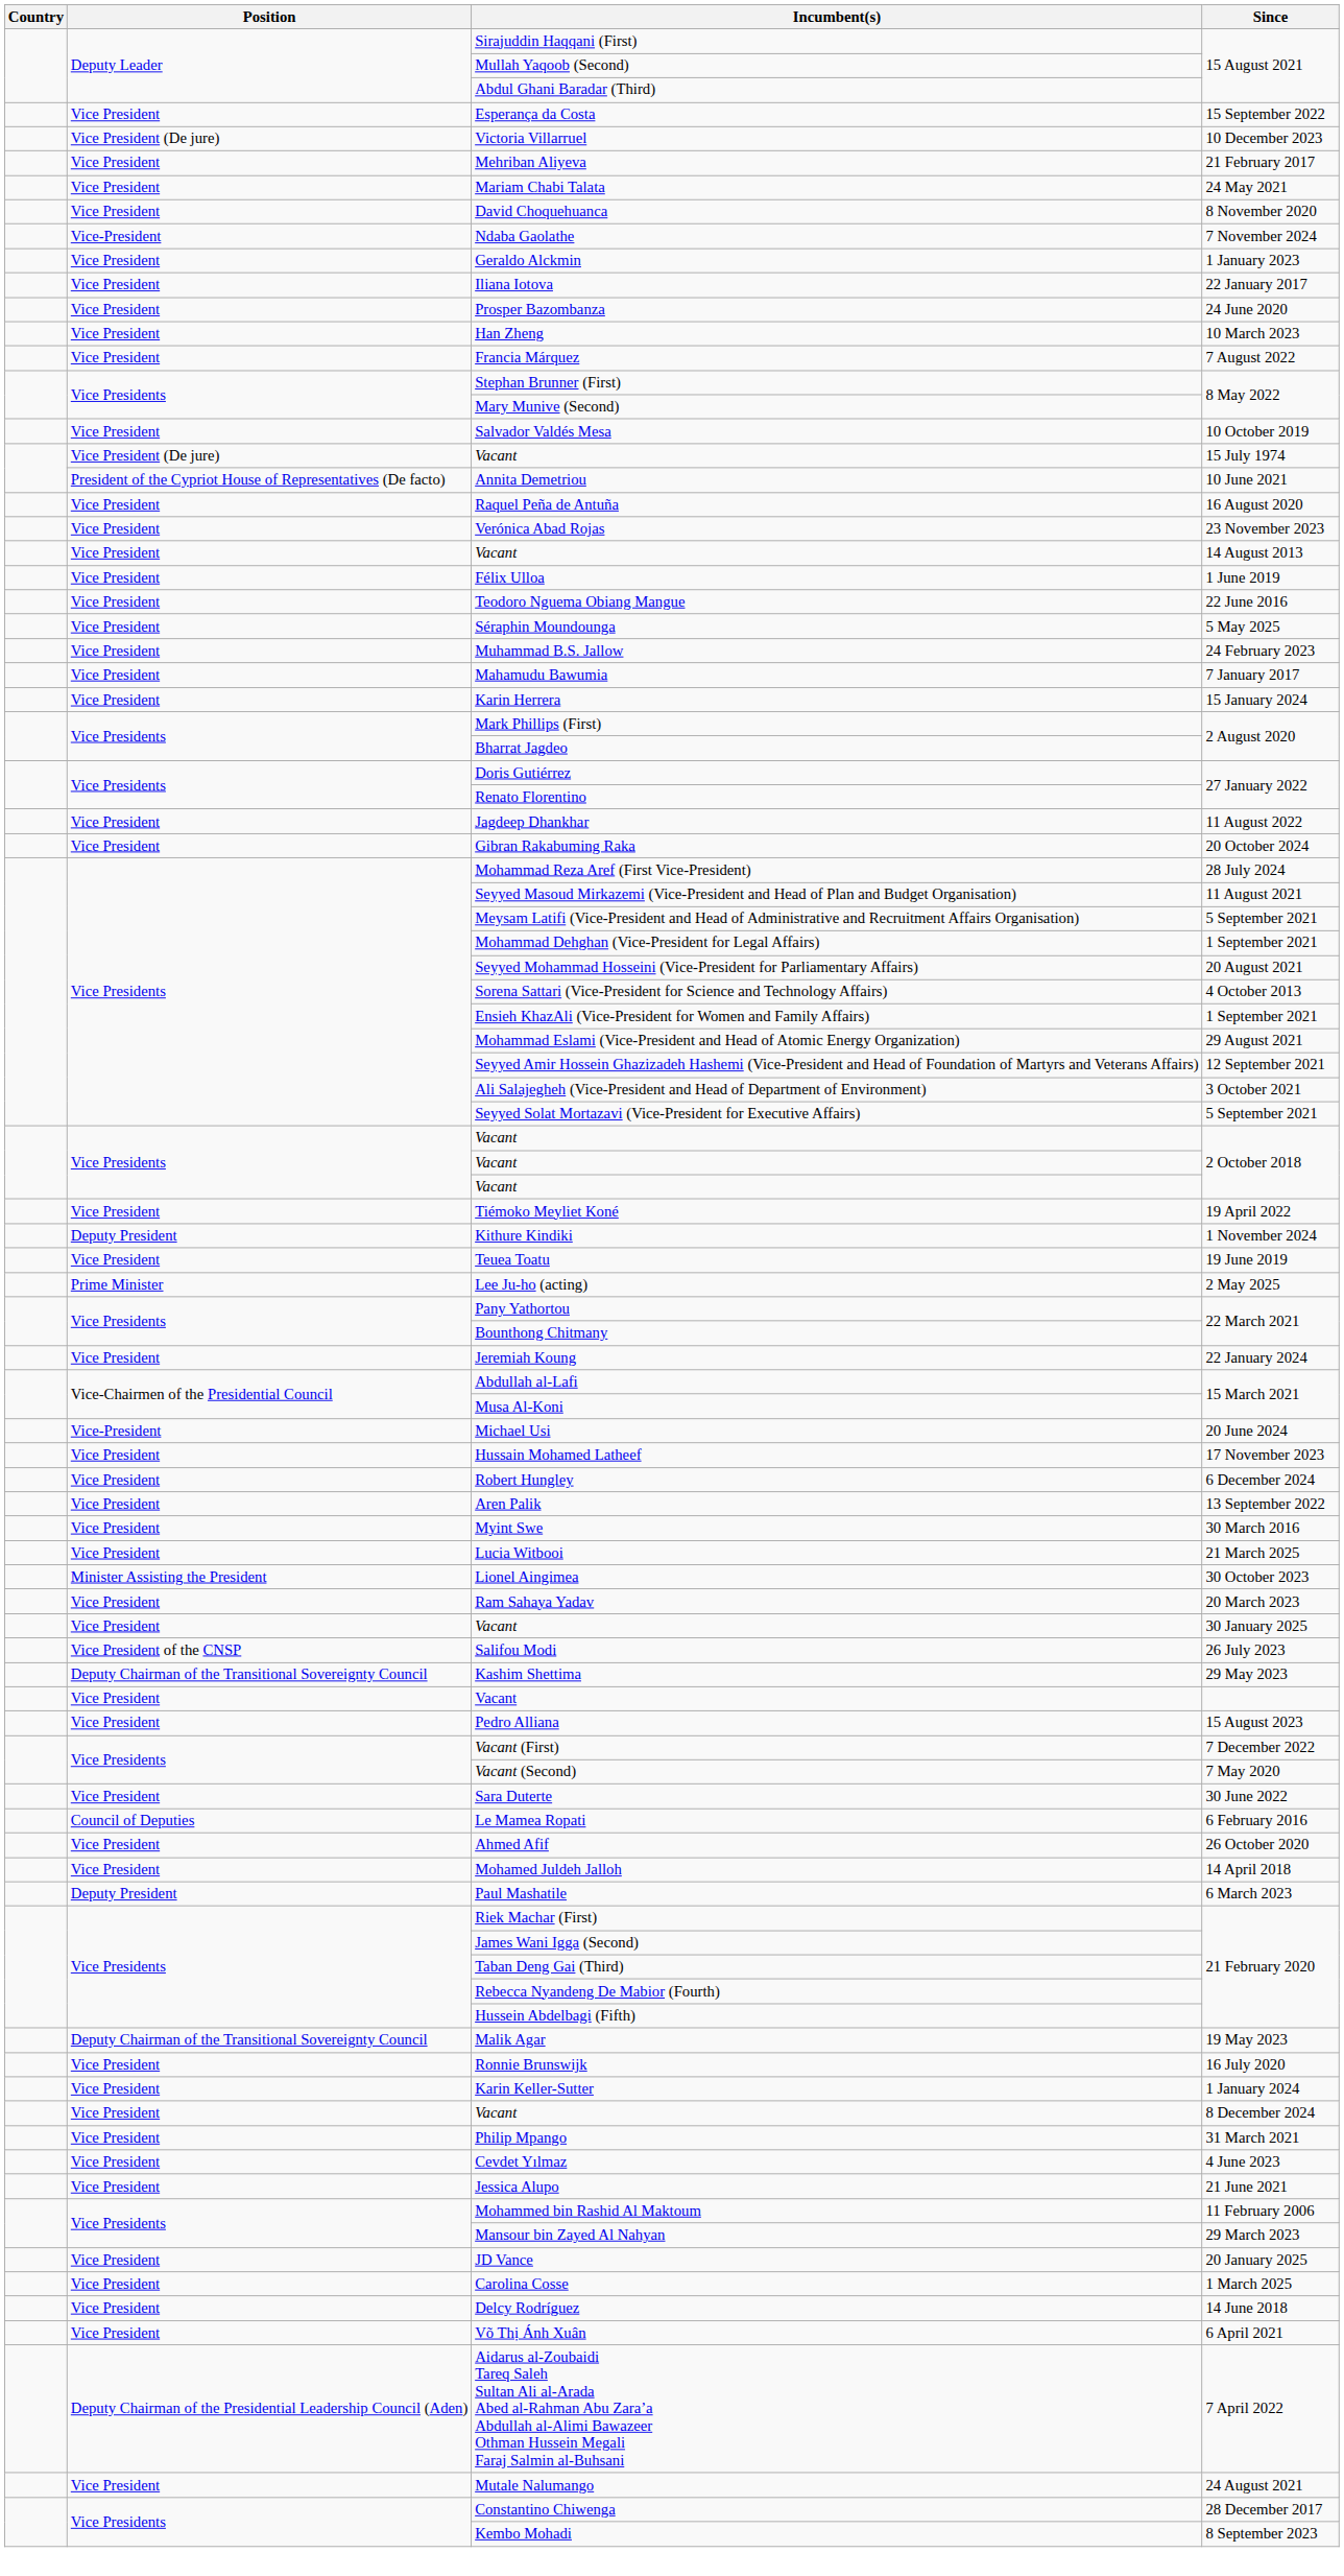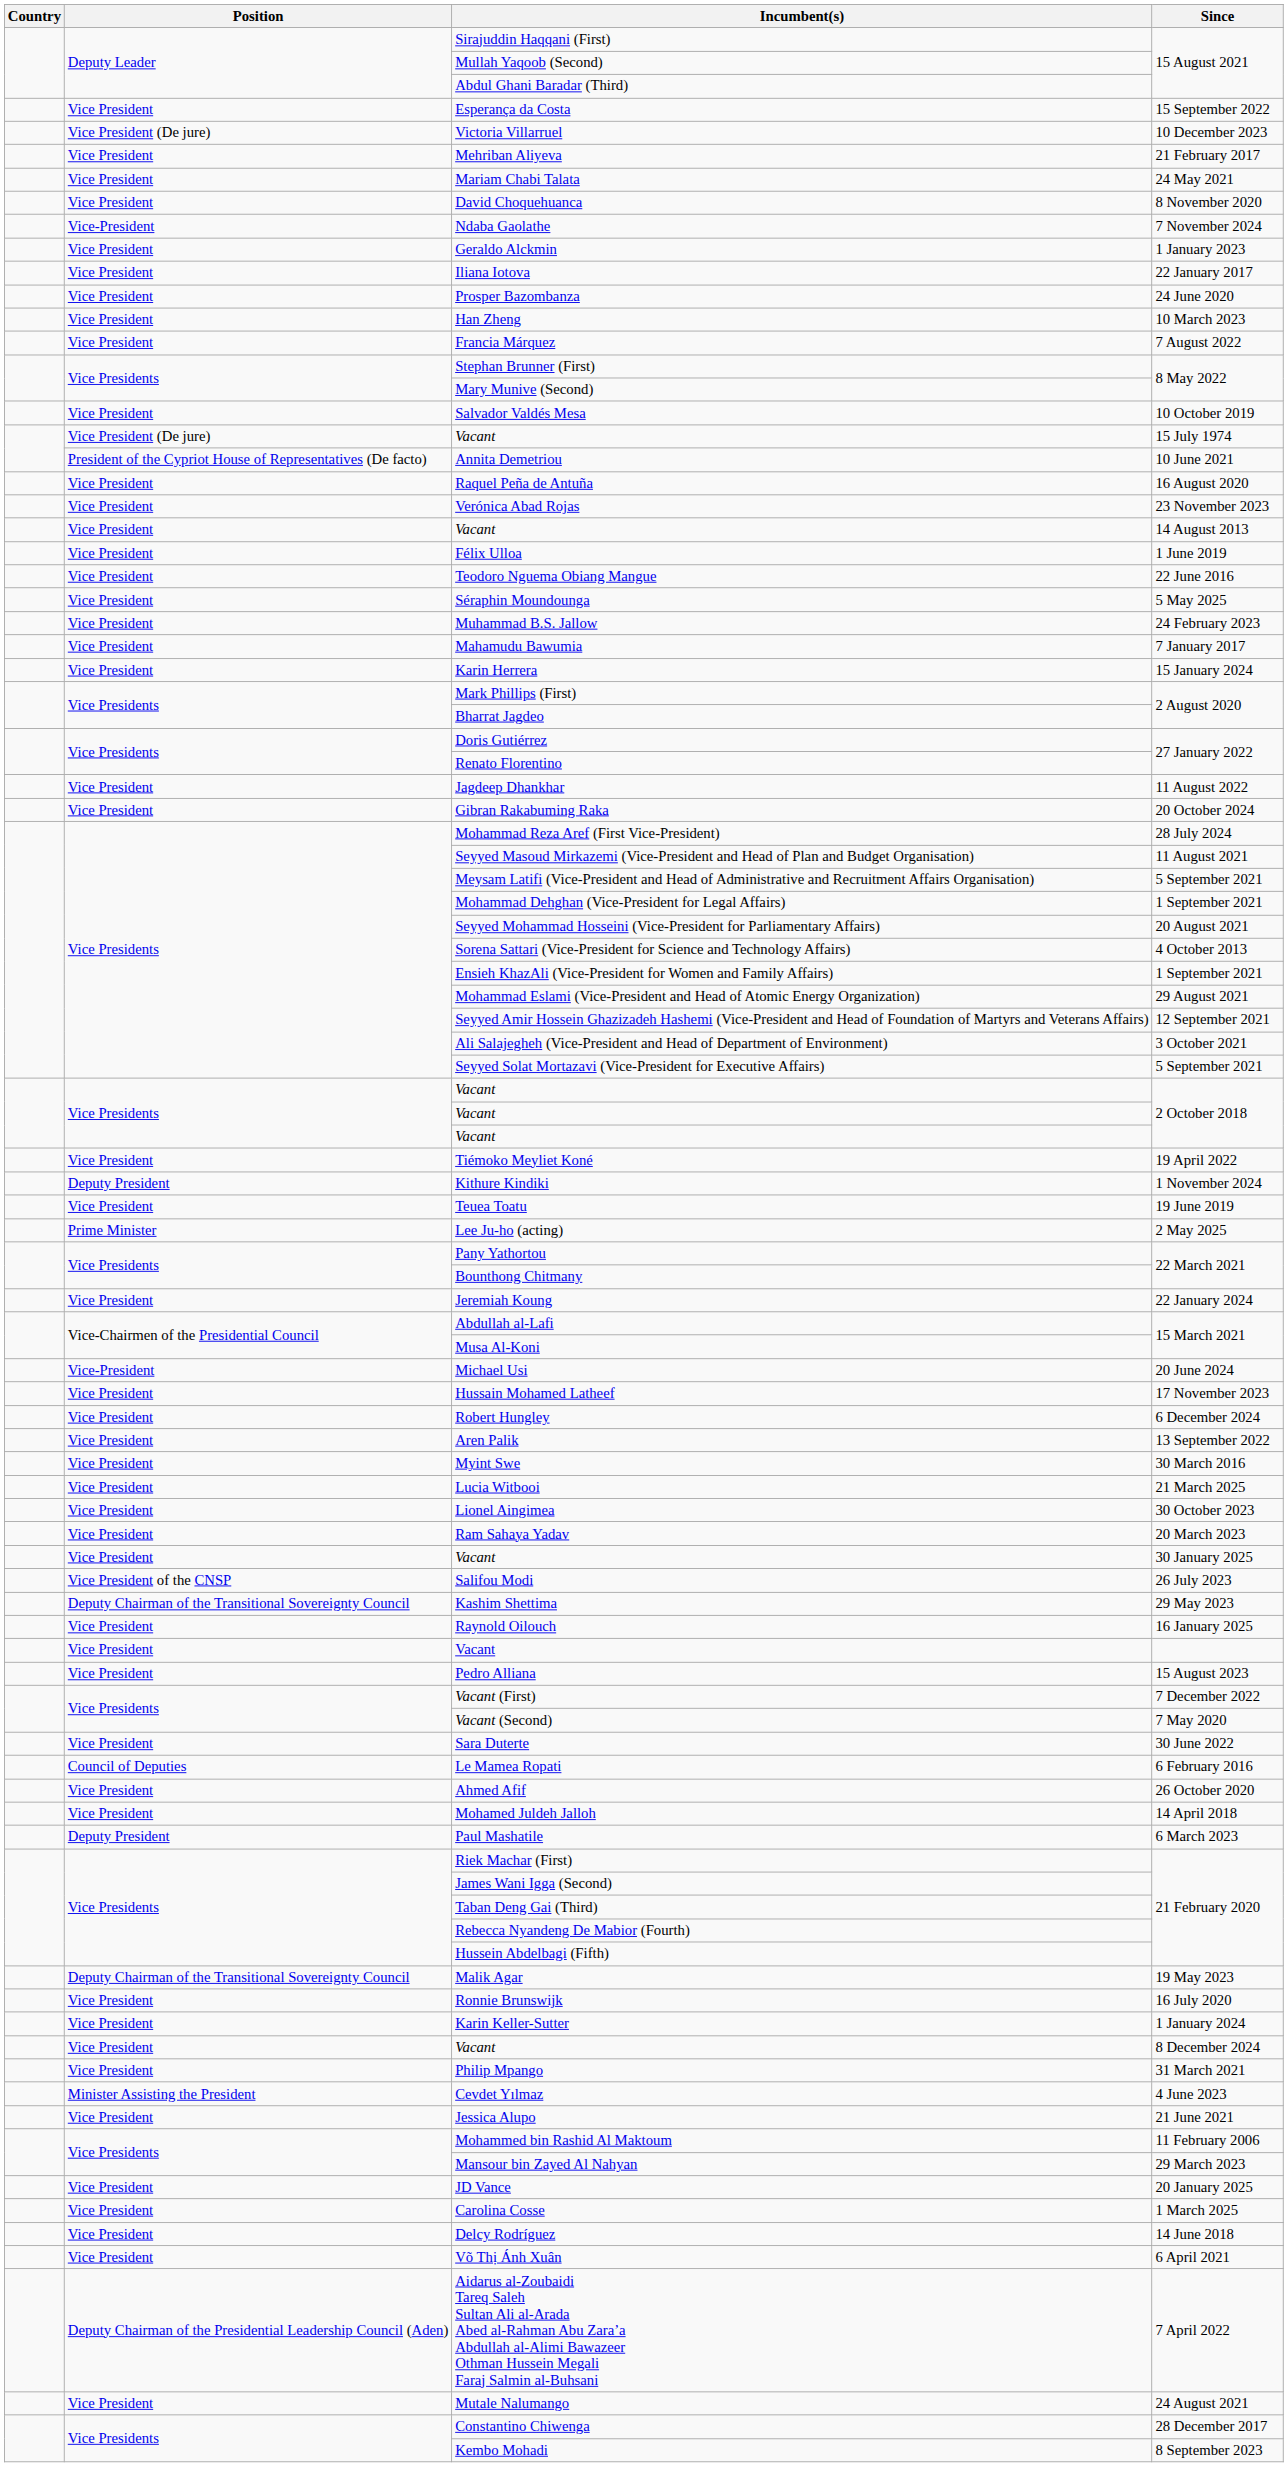Lionel Aingimea | Position: Minister Assisting the President -> Vice President
+ row: Vice President | Raynold Oilouch | 16 January 2025
Cevdet Yılmaz | Position: Vice President -> Minister Assisting the President
